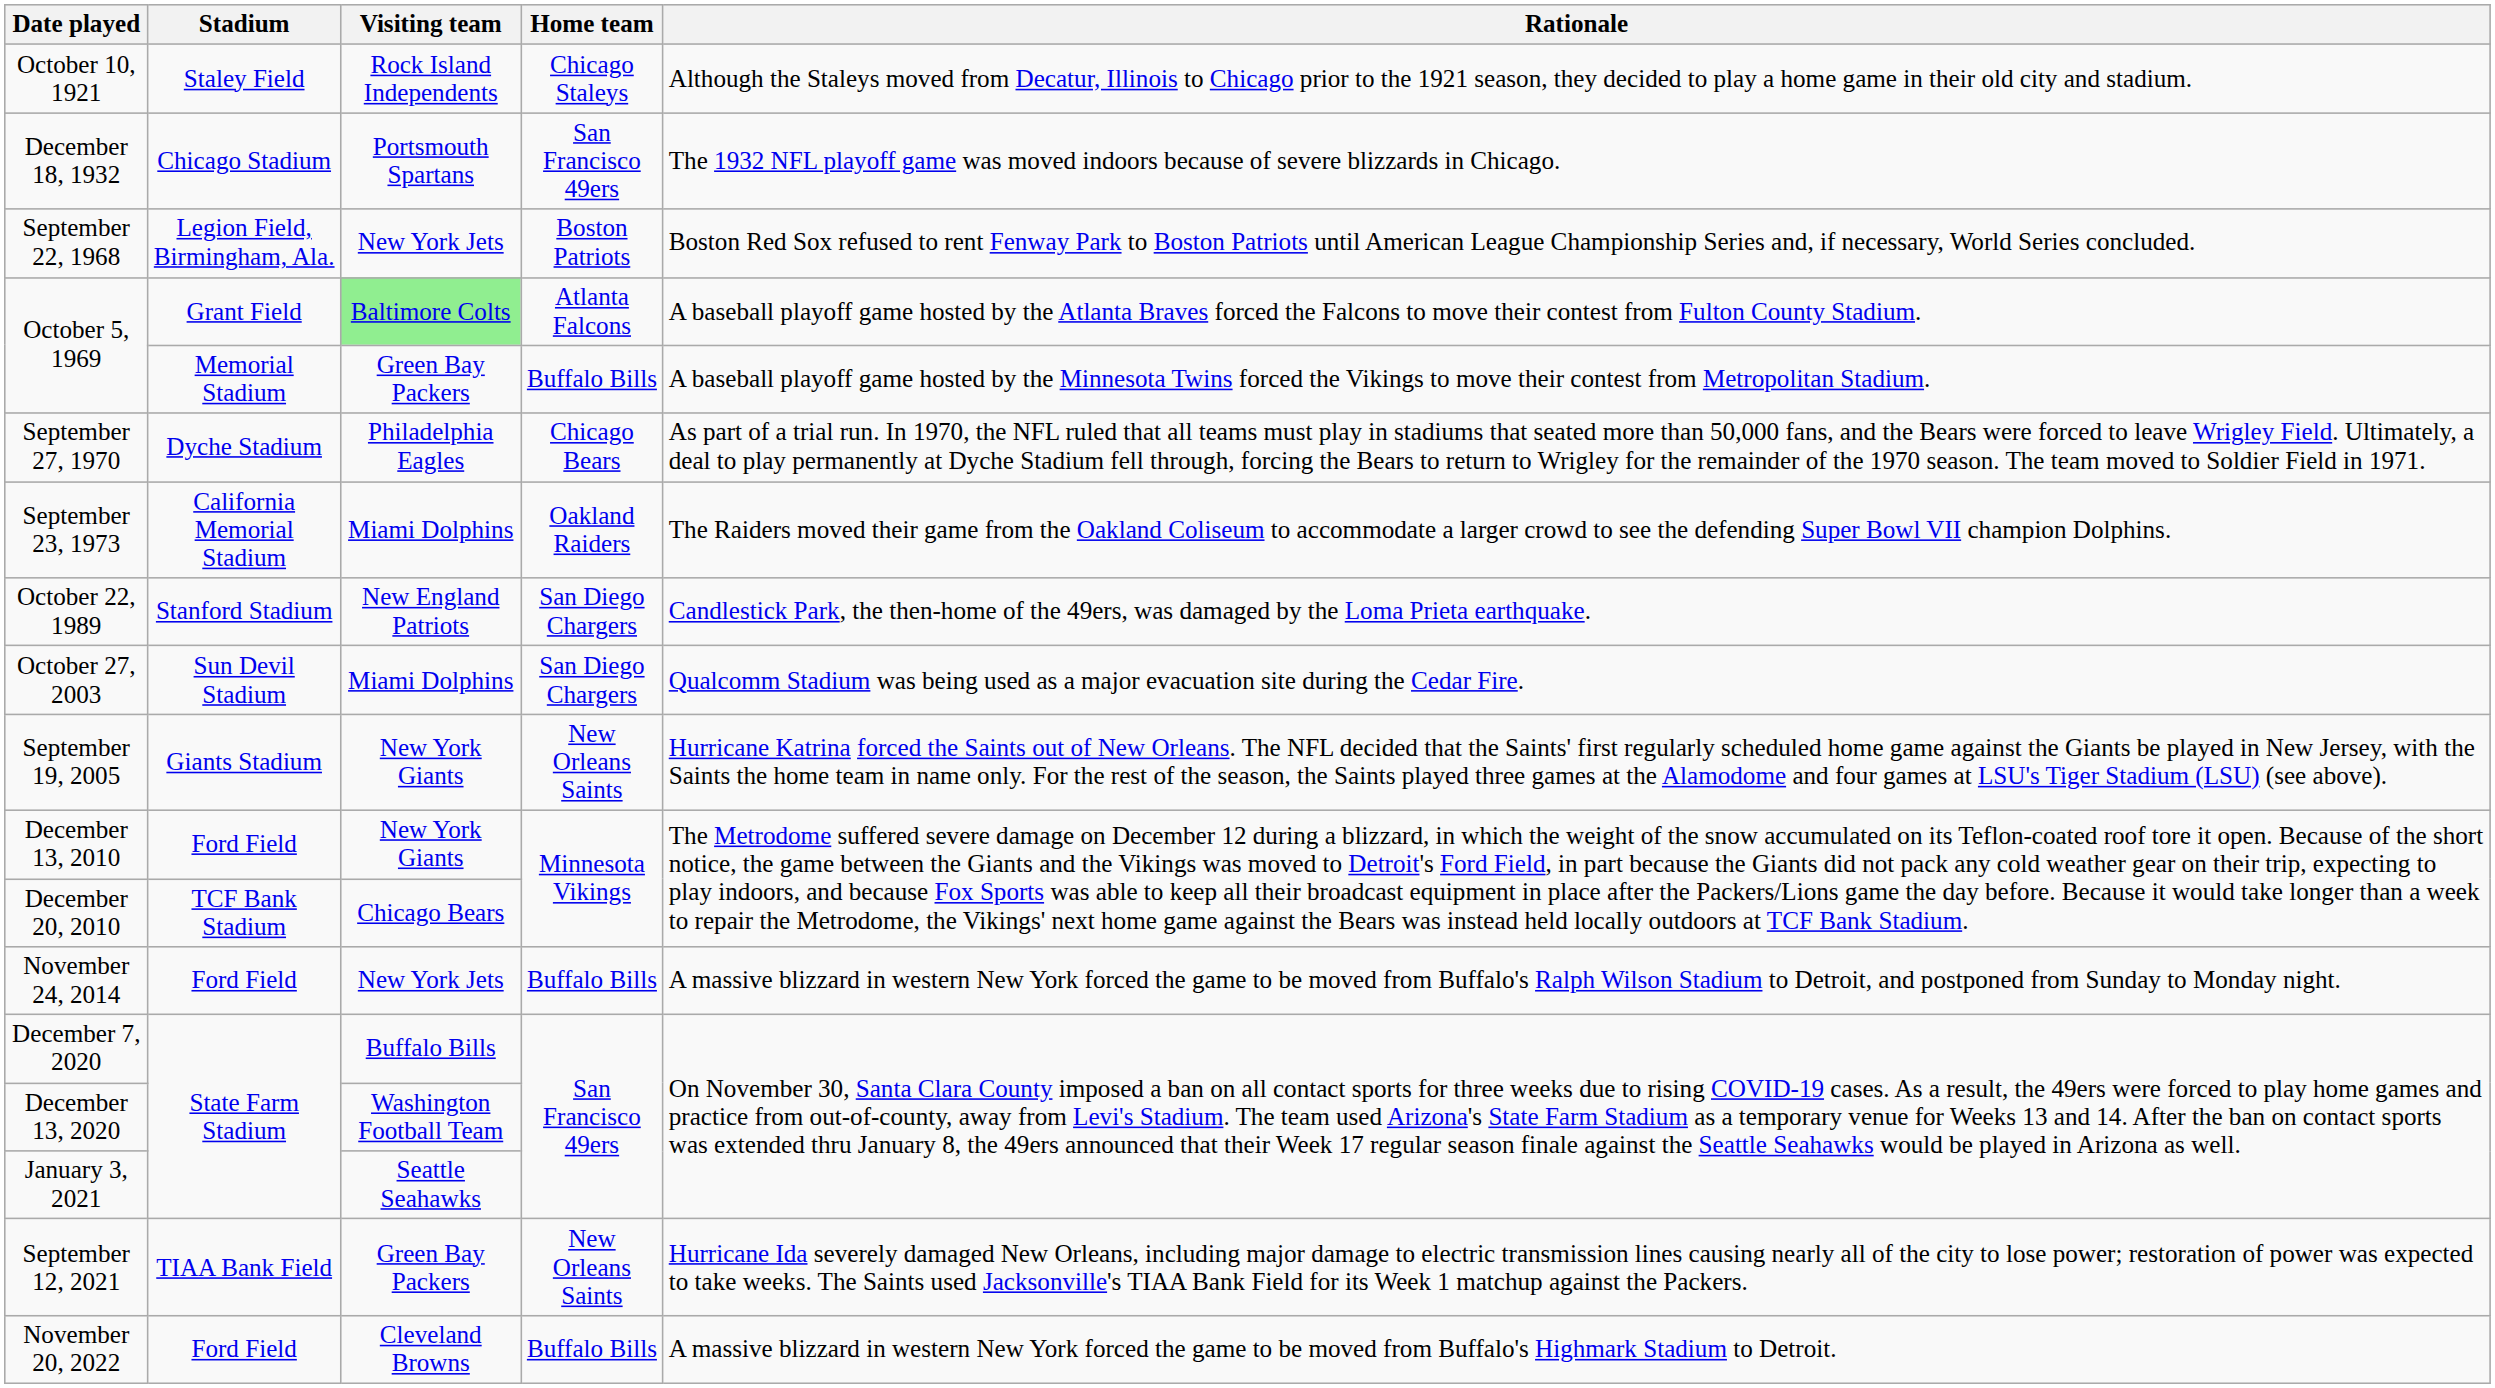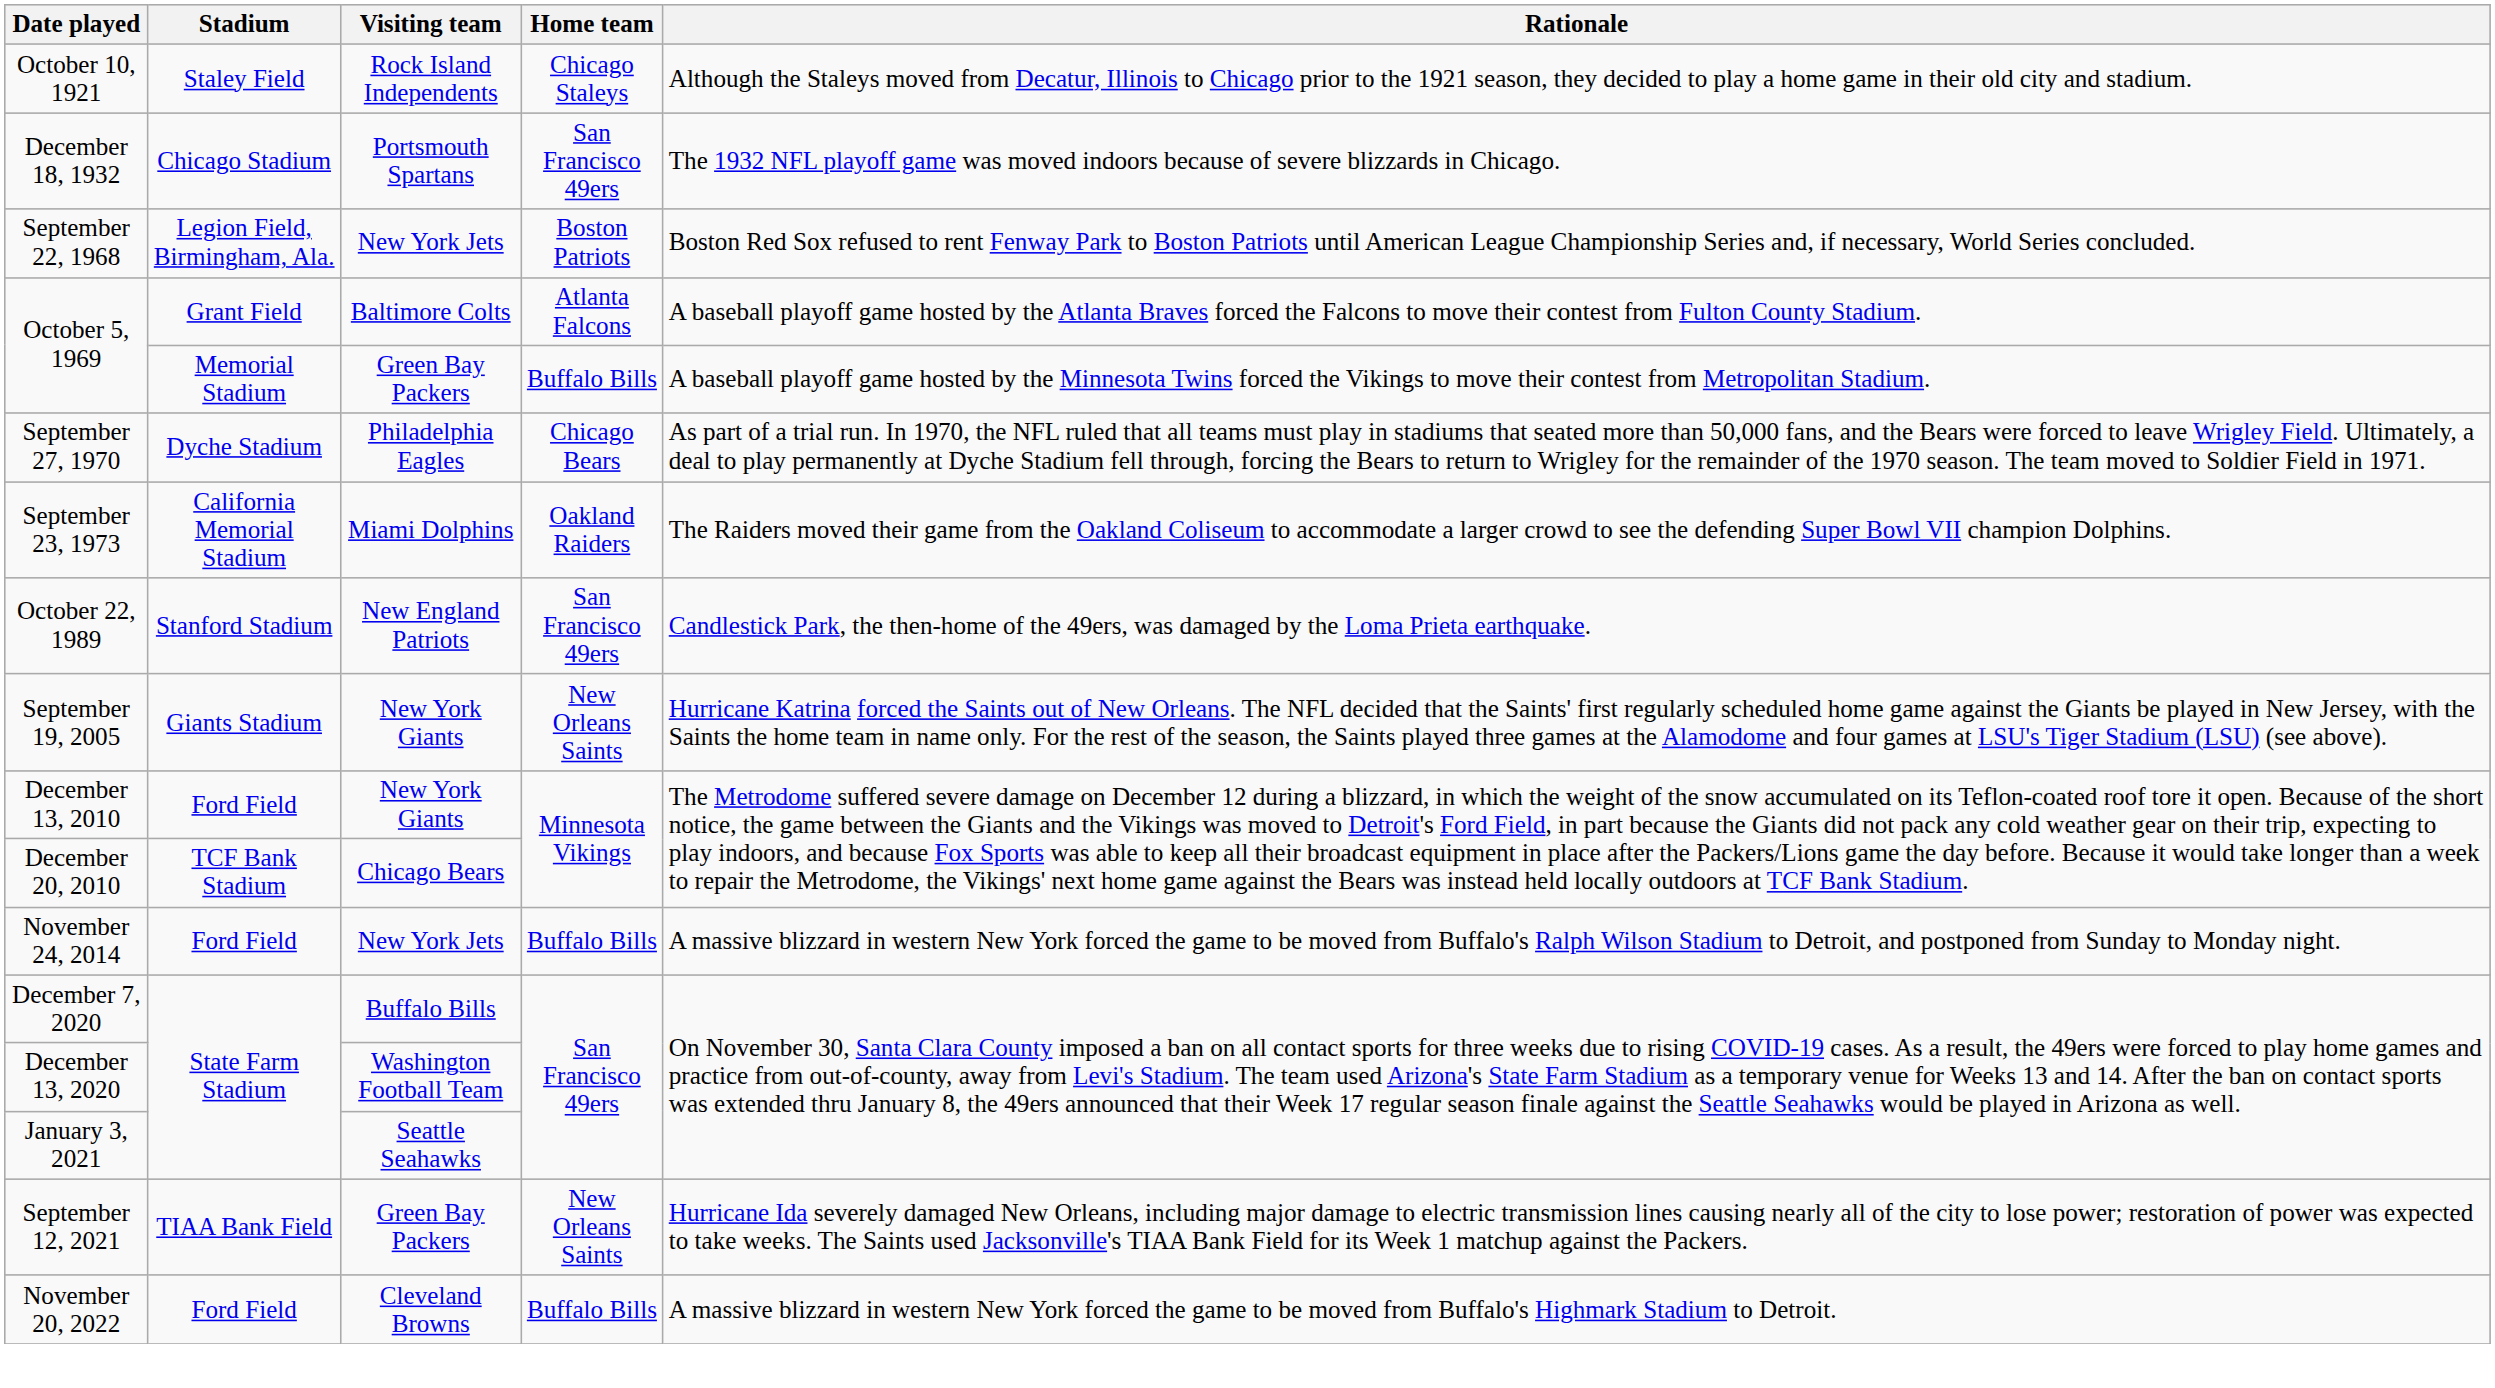October 5, 1969 / Grant Field | Visiting team: lightgreen background -> no background
October 22, 1989 | Home team: San Diego Chargers -> San Francisco 49ers
- row: October 27, 2003 | Sun Devil Stadium | Miami Dolphins | San Diego Chargers | Qualcomm Stadium was being used as a major evacuation site during the Cedar Fire.
